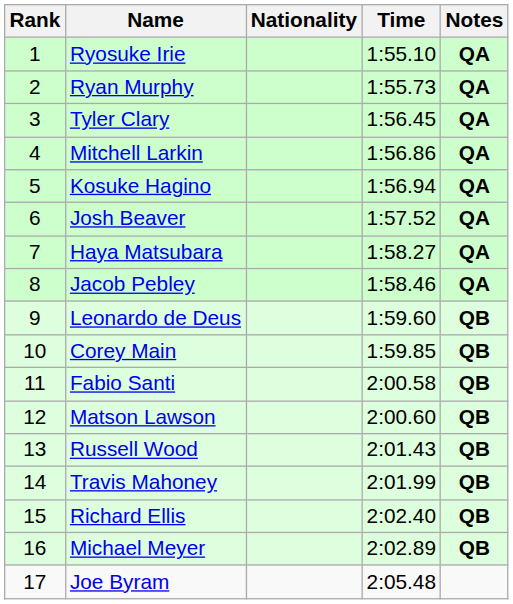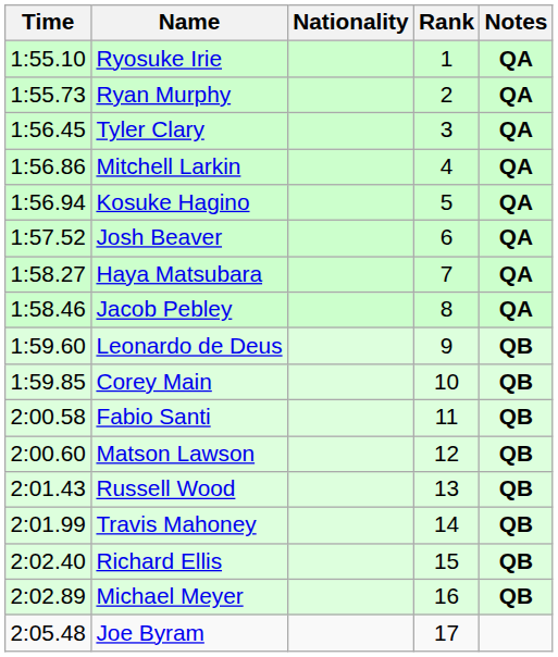columns swapped: Rank <-> Time
